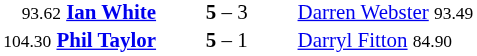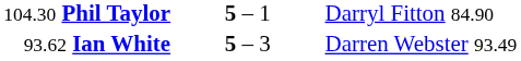rows swapped: 93.62 Ian White <-> 104.30 Phil Taylor
